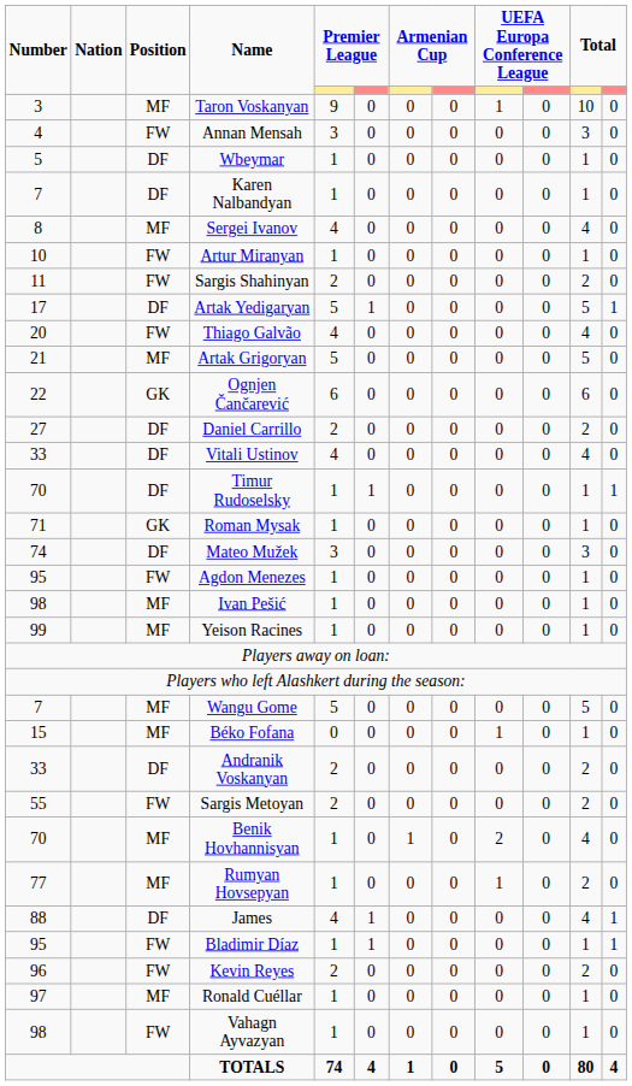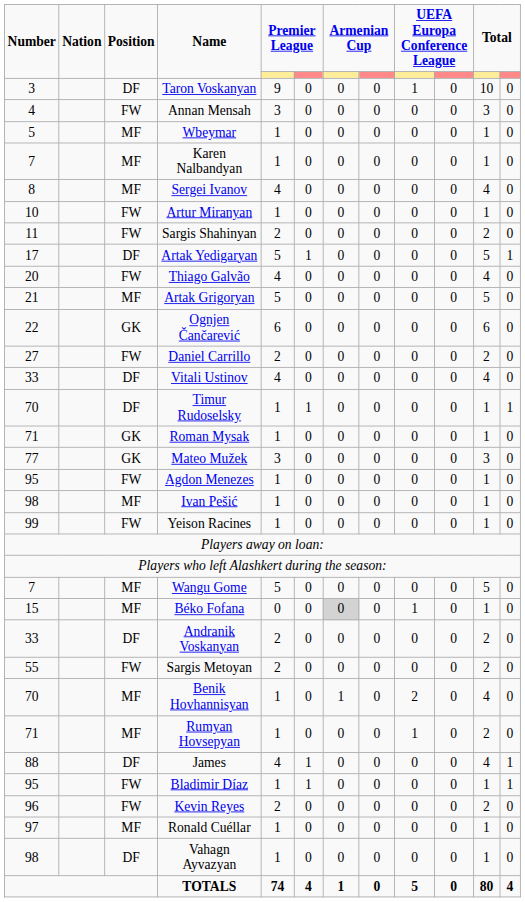Taron Voskanyan | Position: MF -> DF
Wbeymar | Position: DF -> MF
Karen Nalbandyan | Position: DF -> MF
Daniel Carrillo | Position: DF -> FW
Mateo Mužek | Number: 74 -> 77
Mateo Mužek | Position: DF -> GK
Yeison Racines | Position: MF -> FW
Béko Fofana | column 7: no background -> lightgrey background
Rumyan Hovsepyan | Number: 77 -> 71
Vahagn Ayvazyan | Position: FW -> DF
